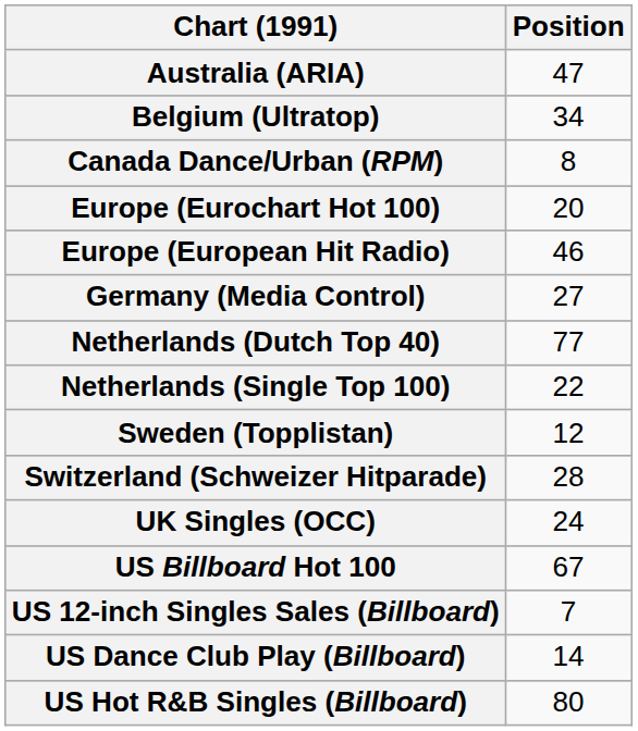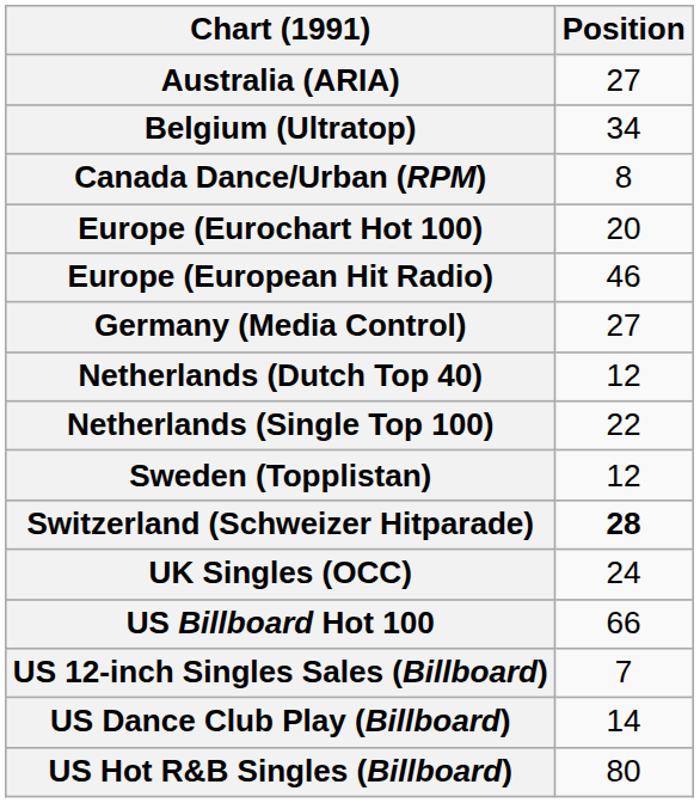Australia (ARIA) | Position: 47 -> 27
Netherlands (Dutch Top 40) | Position: 77 -> 12
Switzerland (Schweizer Hitparade) | Position: normal -> bold
US Billboard Hot 100 | Position: 67 -> 66
